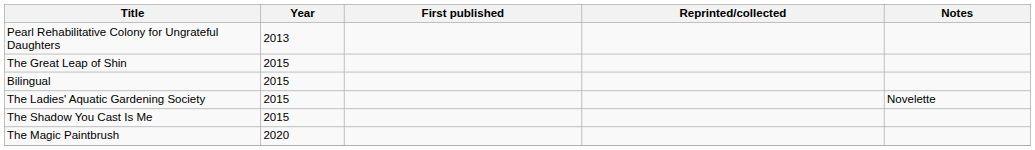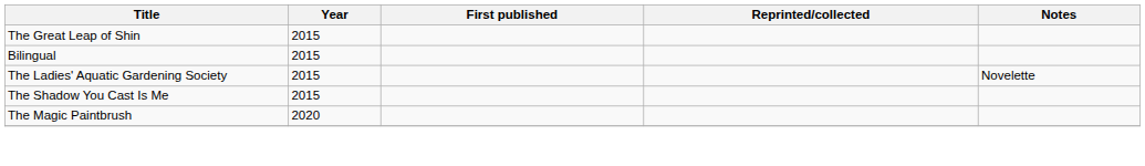- row: Pearl Rehabilitative Colony for Ungrateful Daughters | 2013
